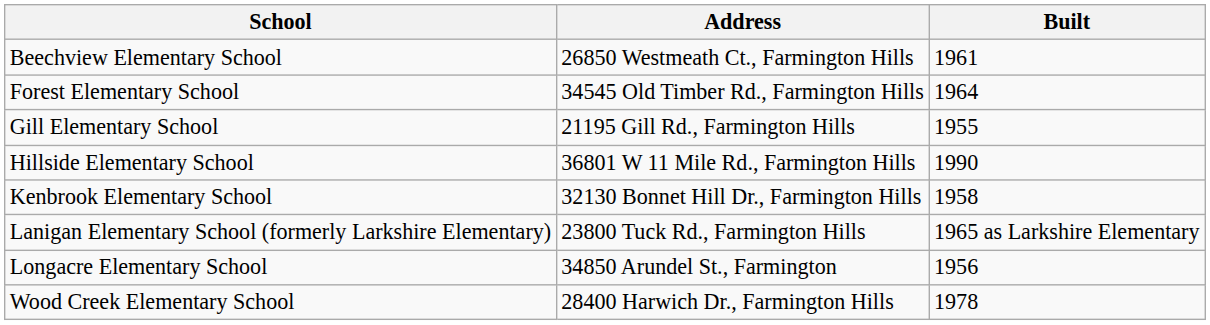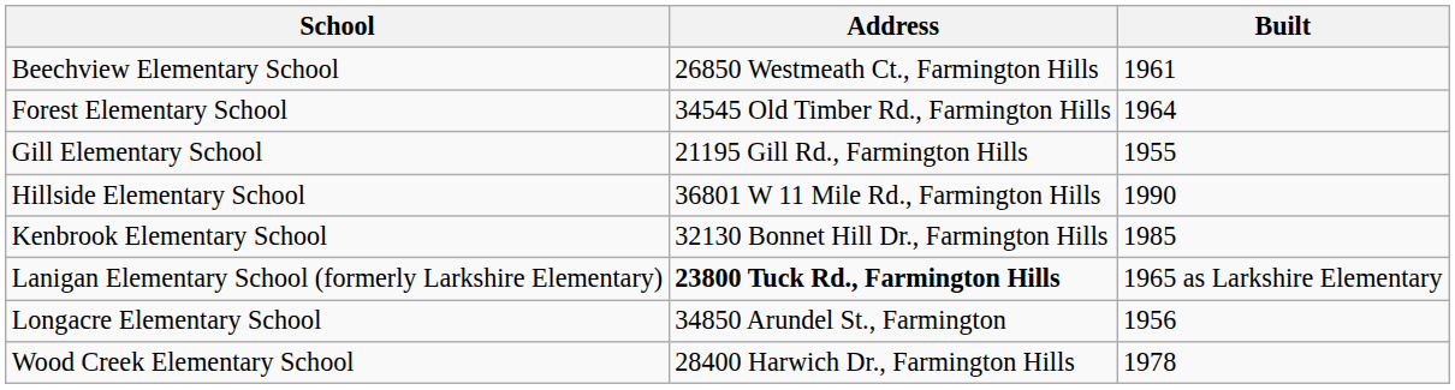Kenbrook Elementary School | Built: 1958 -> 1985
Lanigan Elementary School (formerly Larkshire Elementary) | Address: normal -> bold
